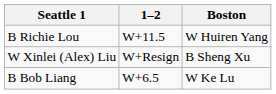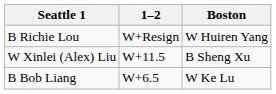B Richie Lou | 1–2: W+11.5 -> W+Resign
W Xinlei (Alex) Liu | 1–2: W+Resign -> W+11.5
